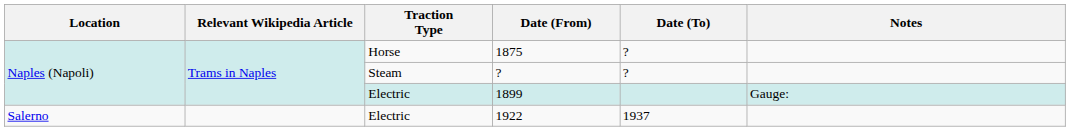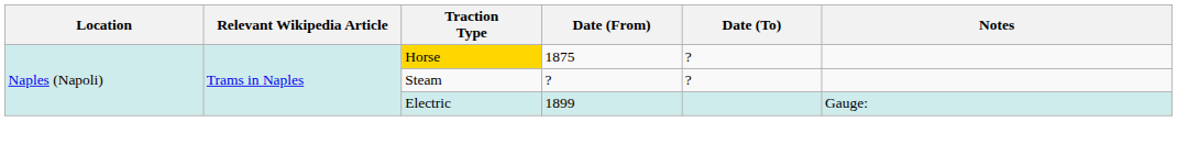1875 | Traction Type: no background -> gold background
- row: Salerno | Electric | 1922 | 1937
